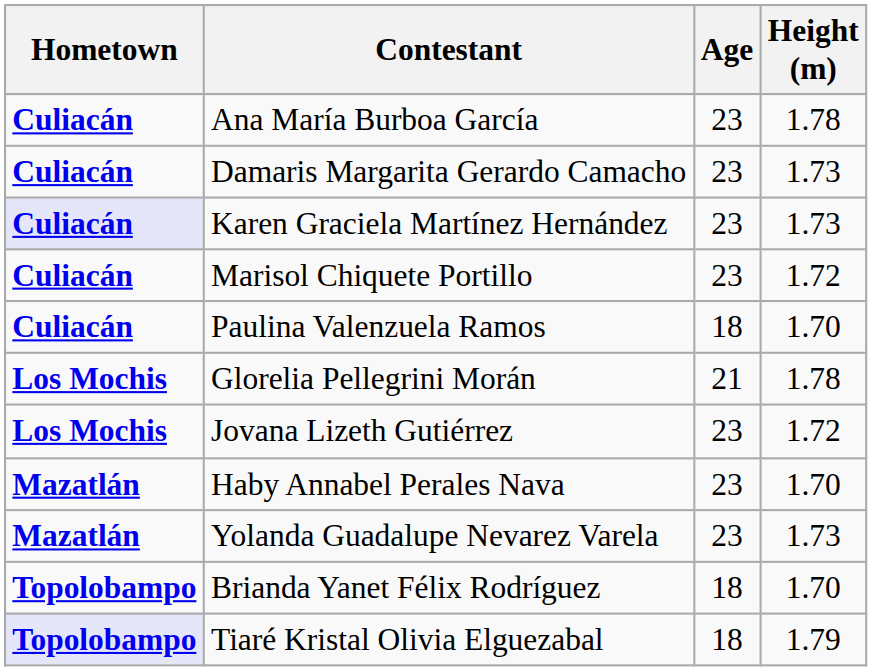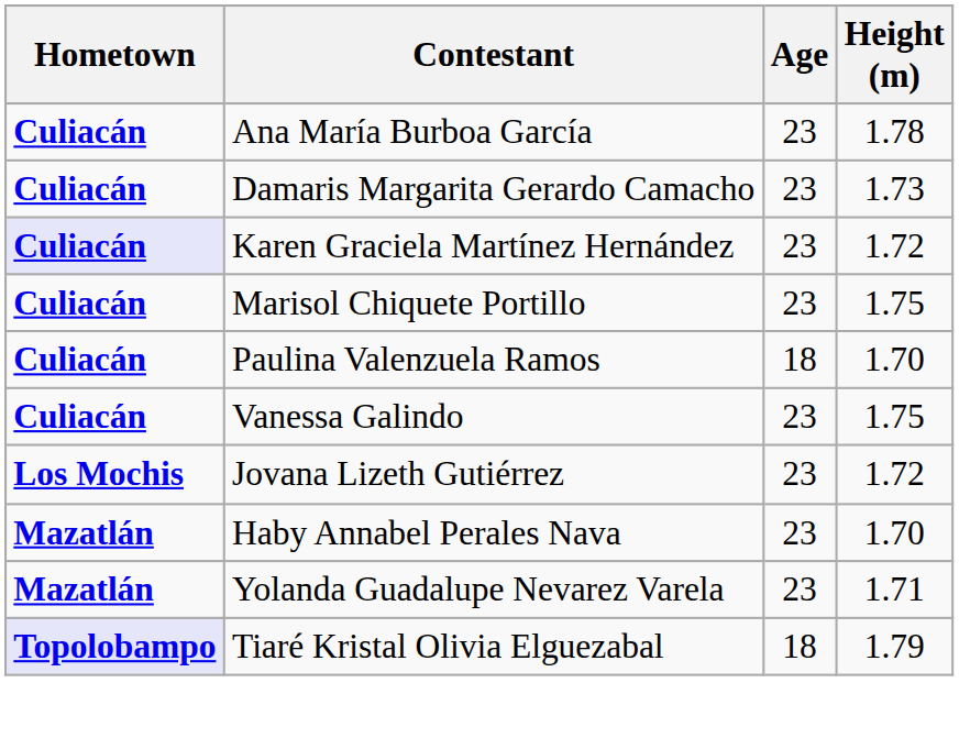Karen Graciela Martínez Hernández | Height (m): 1.73 -> 1.72
Marisol Chiquete Portillo | Height (m): 1.72 -> 1.75
+ row: Culiacán | Vanessa Galindo | 23 | 1.75
- row: Los Mochis | Glorelia Pellegrini Morán | 21 | 1.78
Yolanda Guadalupe Nevarez Varela | Height (m): 1.73 -> 1.71
- row: Topolobampo | Brianda Yanet Félix Rodríguez | 18 | 1.70
